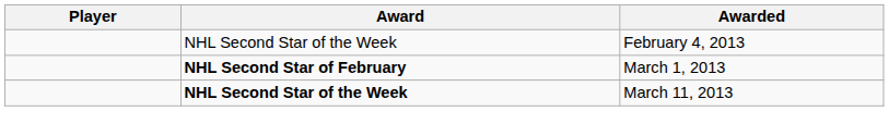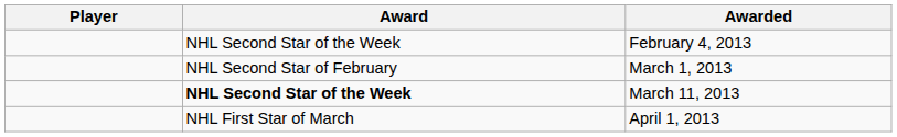March 1, 2013 | Award: bold -> normal
+ row: NHL First Star of March | April 1, 2013
